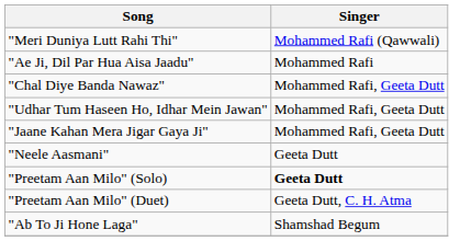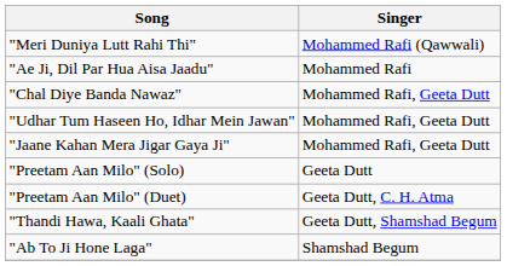- row: "Neele Aasmani" | Geeta Dutt
"Preetam Aan Milo" (Solo) | Singer: bold -> normal
+ row: "Thandi Hawa, Kaali Ghata" | Geeta Dutt, Shamshad Begum
